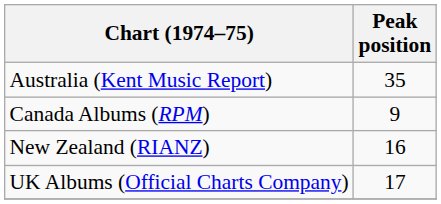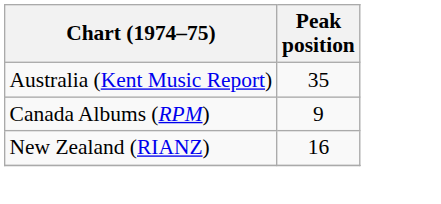- row: UK Albums (Official Charts Company) | 17
